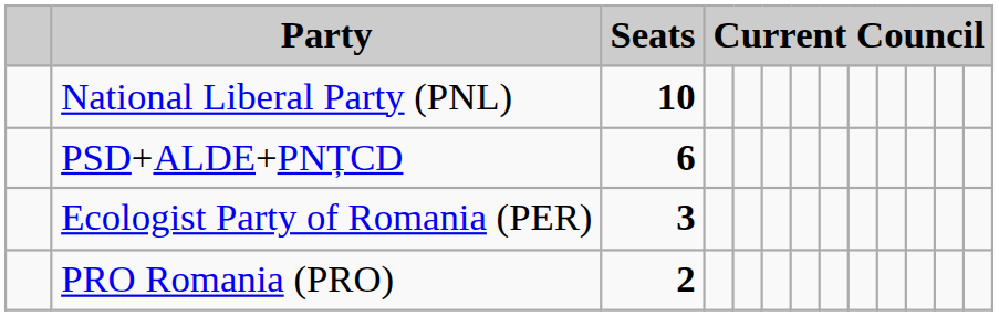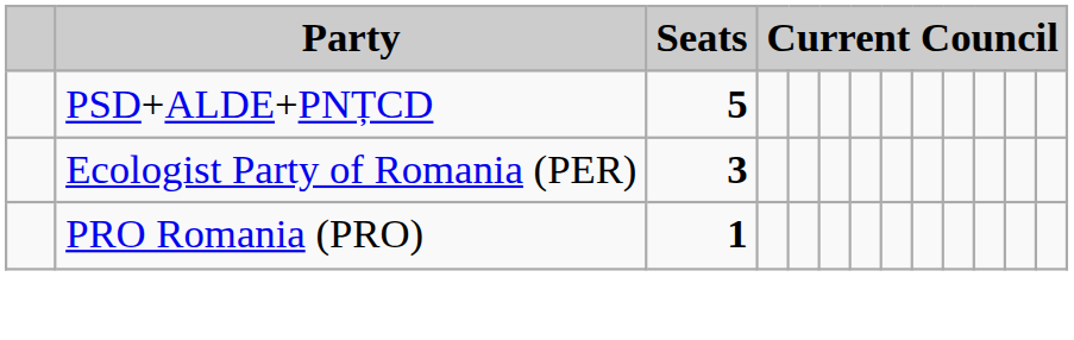- row: National Liberal Party (PNL) | 10
PSD+ALDE+PNȚCD | Seats: 6 -> 5
PRO Romania (PRO) | Seats: 2 -> 1
